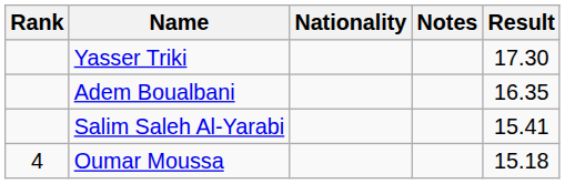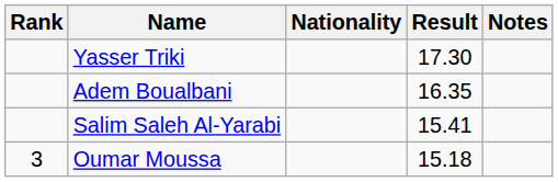columns swapped: Result <-> Notes
Oumar Moussa | Rank: 4 -> 3
